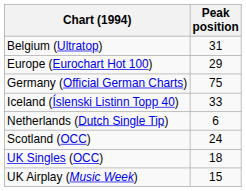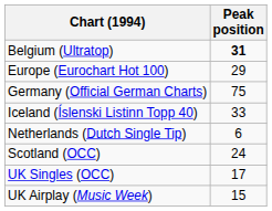Belgium (Ultratop) | Peak position: normal -> bold
UK Singles (OCC) | Peak position: 18 -> 17
